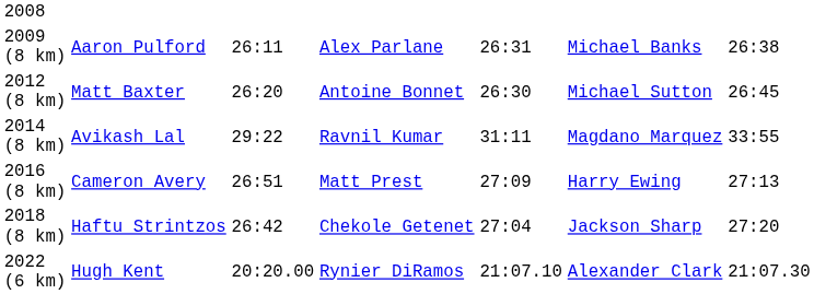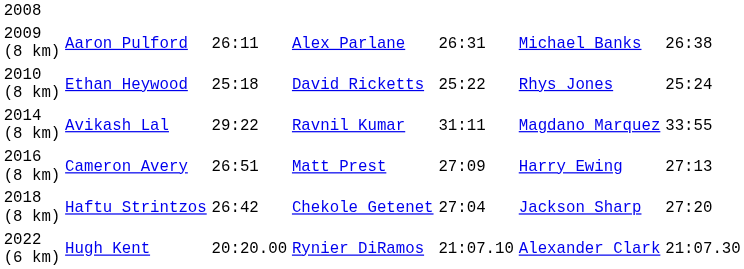+ row: 2010 (8 km) | Ethan Heywood | 25:18 | David Ricketts | 25:22 | Rhys Jones | 25:24
- row: 2012 (8 km) | Matt Baxter | 26:20 | Antoine Bonnet | 26:30 | Michael Sutton | 26:45
